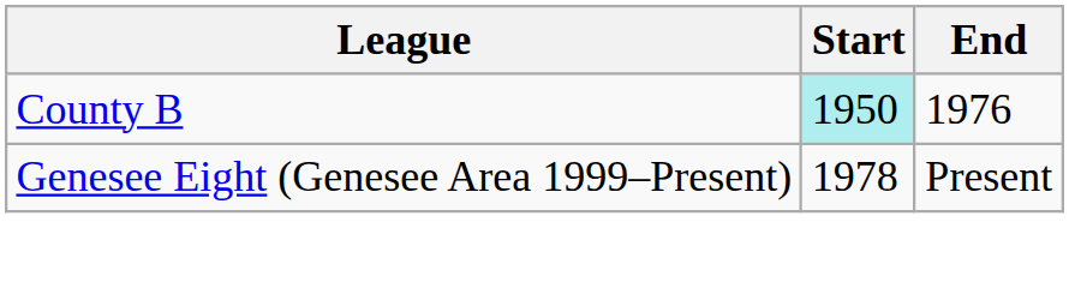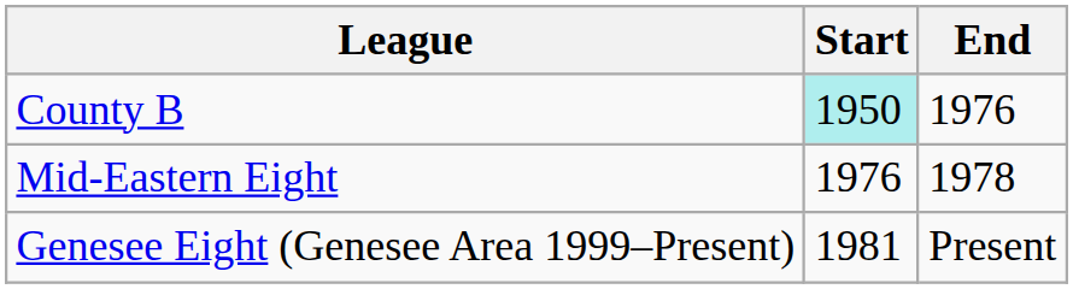+ row: Mid-Eastern Eight | 1976 | 1978
Genesee Eight (Genesee Area 1999–Present) | Start: 1978 -> 1981
